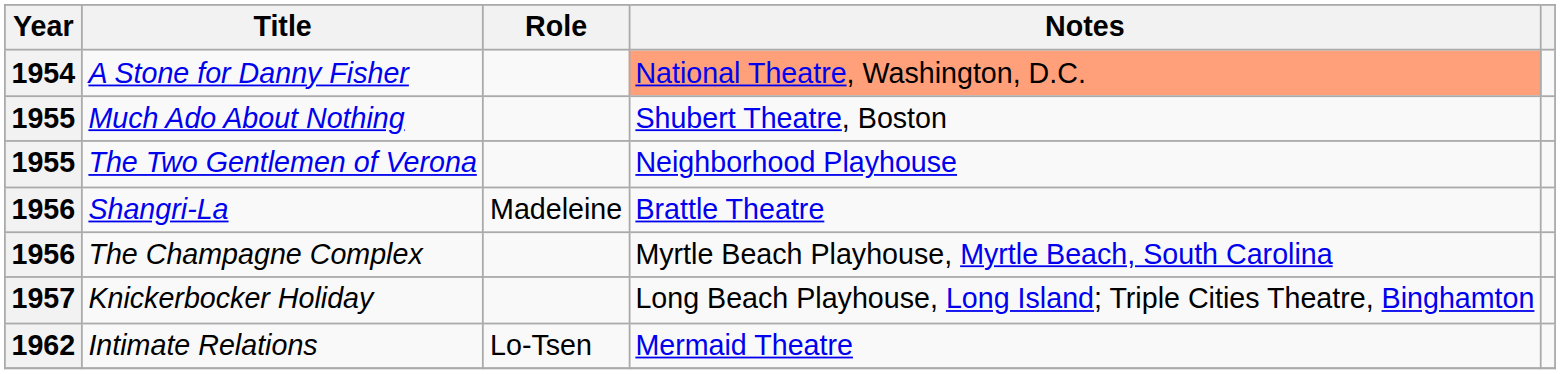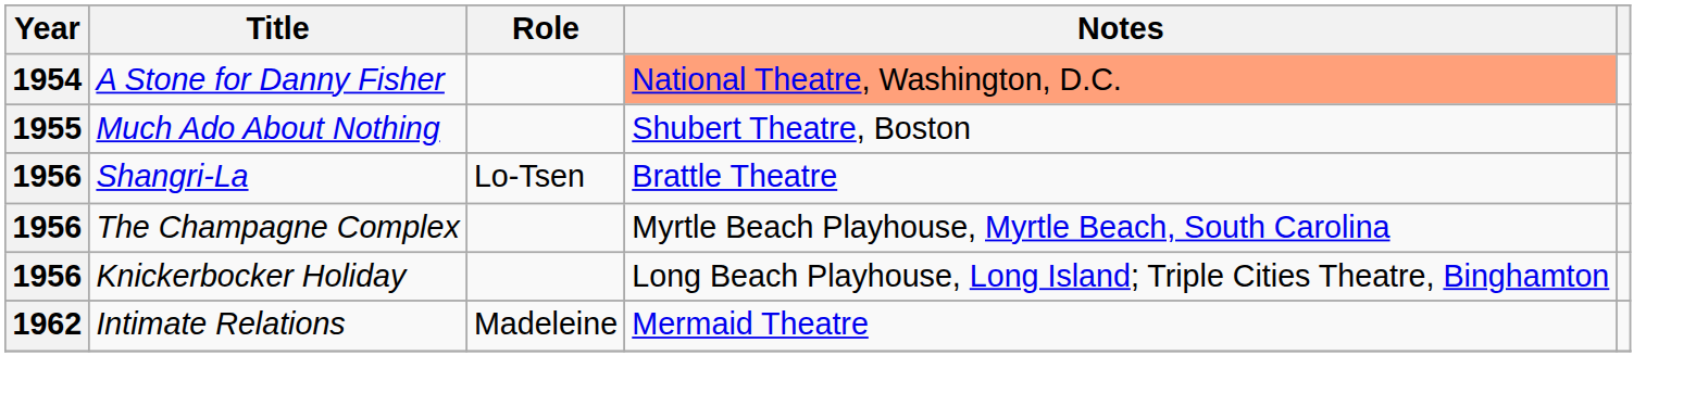- row: 1955 | The Two Gentlemen of Verona | Neighborhood Playhouse
Shangri-La | Role: Madeleine -> Lo-Tsen
Knickerbocker Holiday | Year: 1957 -> 1956
Intimate Relations | Role: Lo-Tsen -> Madeleine
